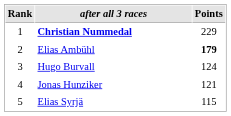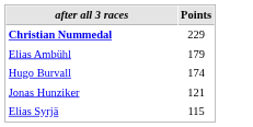- column: Rank | 1 | 2 | 3 | 4 | 5
Elias Ambühl | Points: bold -> normal
Hugo Burvall | Points: 124 -> 174
